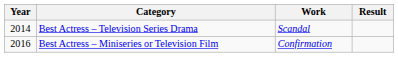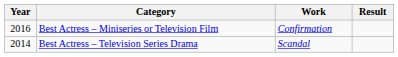rows swapped: Best Actress – Television Series Drama <-> Best Actress – Miniseries or Television Film
